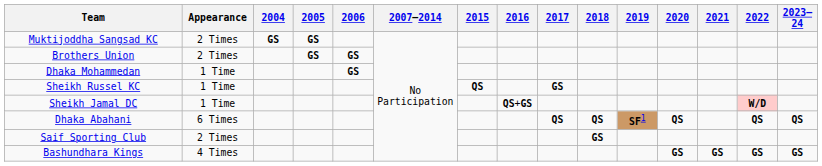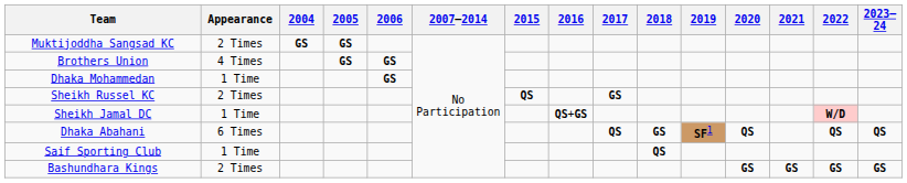Brothers Union | Appearance: 2 Times -> 4 Times
Sheikh Russel KC | Appearance: 1 Time -> 2 Times
Dhaka Abahani | 2018: QS -> GS
Saif Sporting Club | Appearance: 2 Times -> 1 Time
Saif Sporting Club | 2018: GS -> QS
Bashundhara Kings | Appearance: 4 Times -> 2 Times
